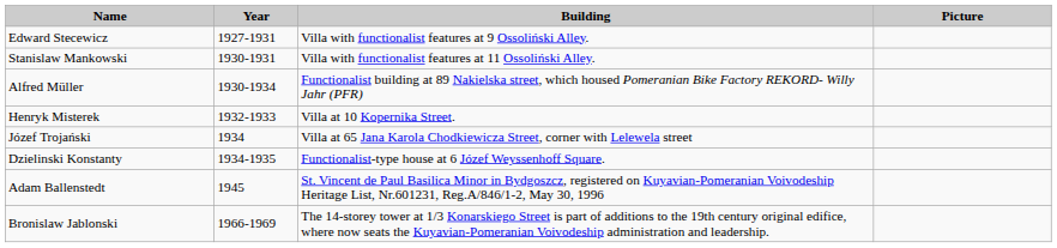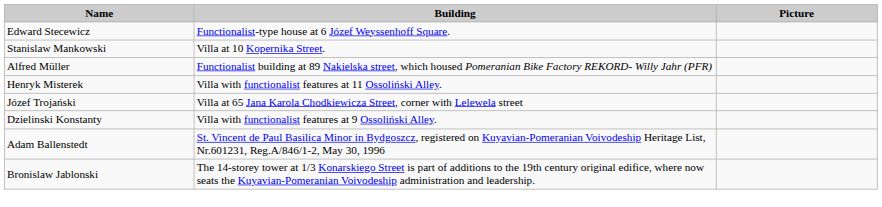- column: Year | 1927-1931 | 1930-1931 | 1930-1934 | 1932-1933 | 1934 | 1934-1935 | 1945 | 1966-1969
Edward Stecewicz | Building: Villa with functionalist features at 9 Ossoliński Alley. -> Functionalist-type house at 6 Józef Weyssenhoff Square.
Stanislaw Mankowski | Building: Villa with functionalist features at 11 Ossoliński Alley. -> Villa at 10 Kopernika Street.
Henryk Misterek | Building: Villa at 10 Kopernika Street. -> Villa with functionalist features at 11 Ossoliński Alley.
Dzielinski Konstanty | Building: Functionalist-type house at 6 Józef Weyssenhoff Square. -> Villa with functionalist features at 9 Ossoliński Alley.
